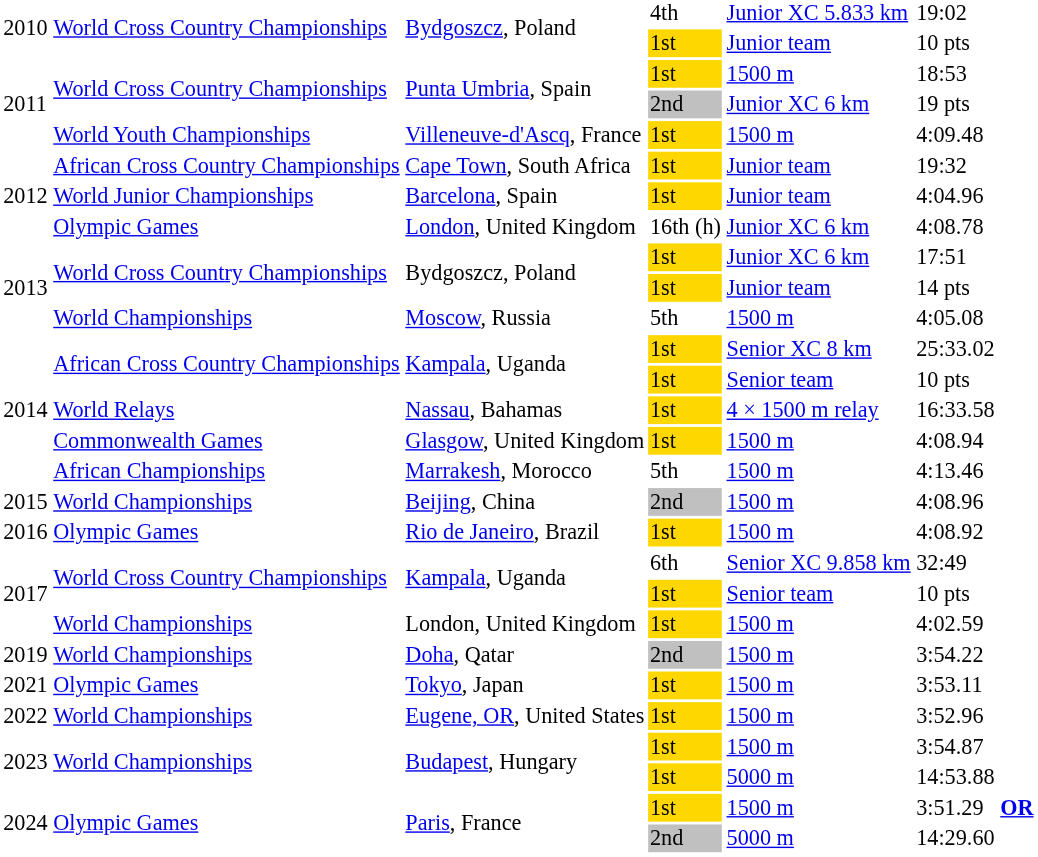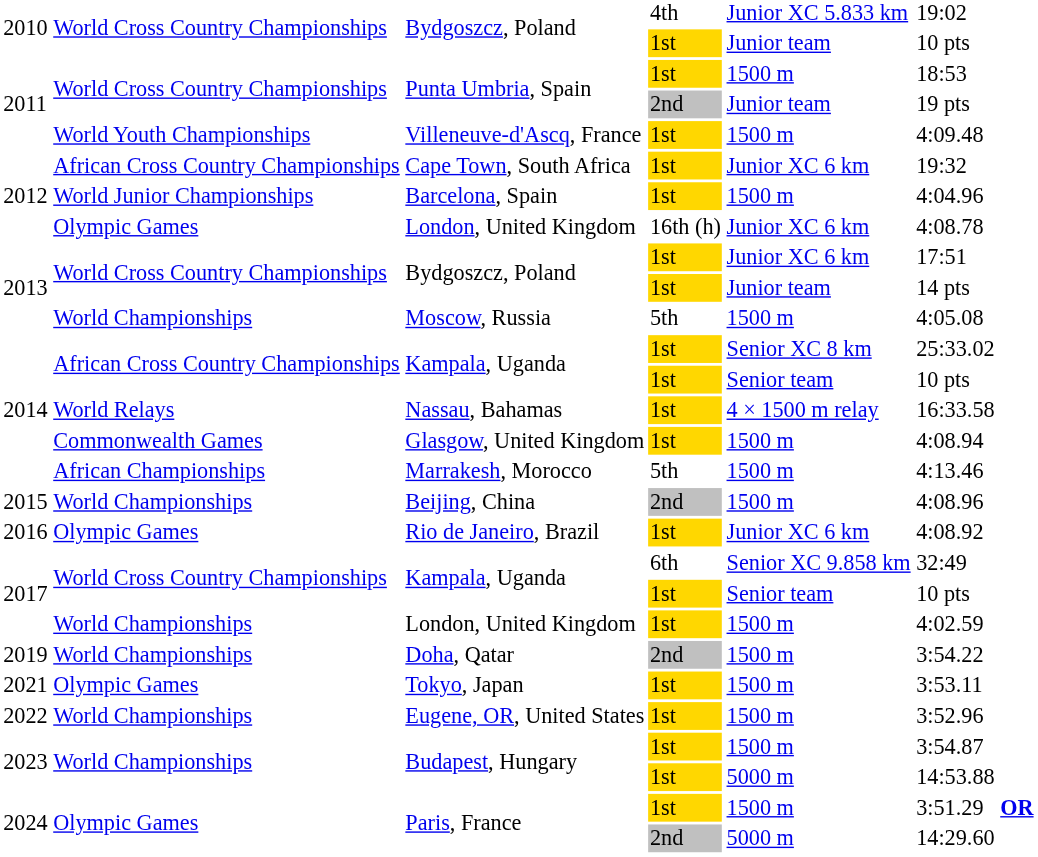Punta Umbria, Spain / 2nd | column 5: Junior XC 6 km -> Junior team
Cape Town, South Africa | column 5: Junior team -> Junior XC 6 km
Barcelona, Spain | column 5: Junior team -> 1500 m
Rio de Janeiro, Brazil | column 5: 1500 m -> Junior XC 6 km
